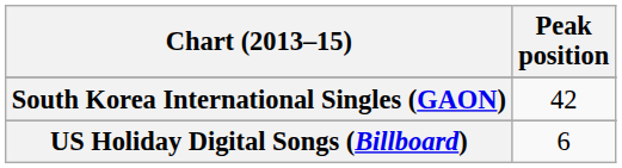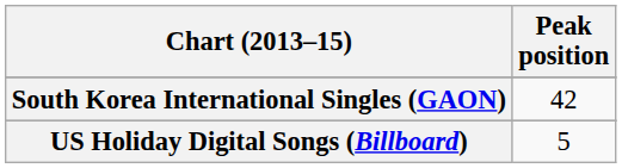US Holiday Digital Songs (Billboard) | Peak position: 6 -> 5
